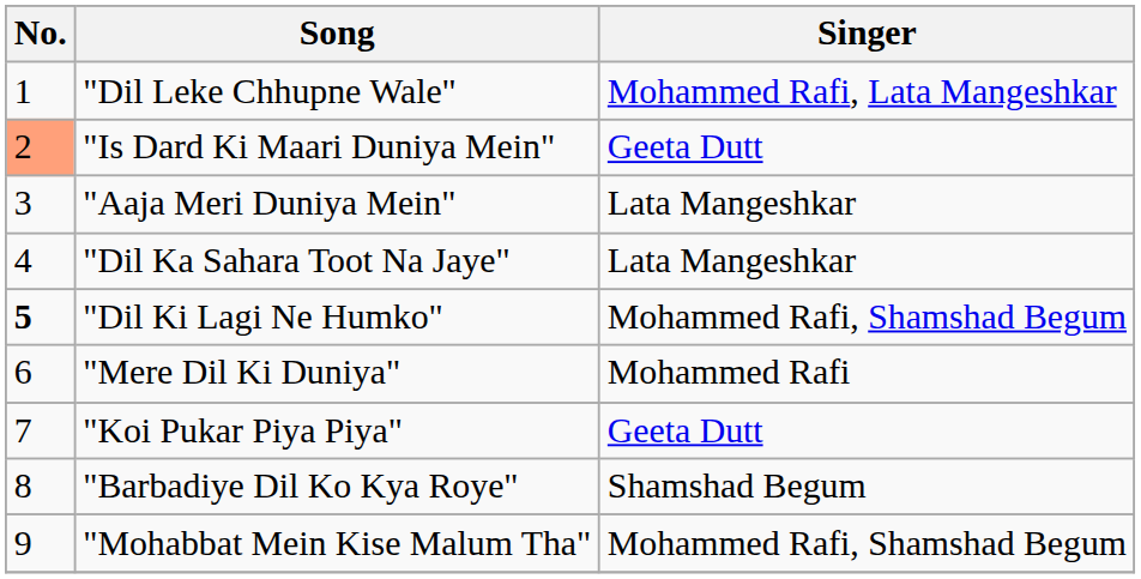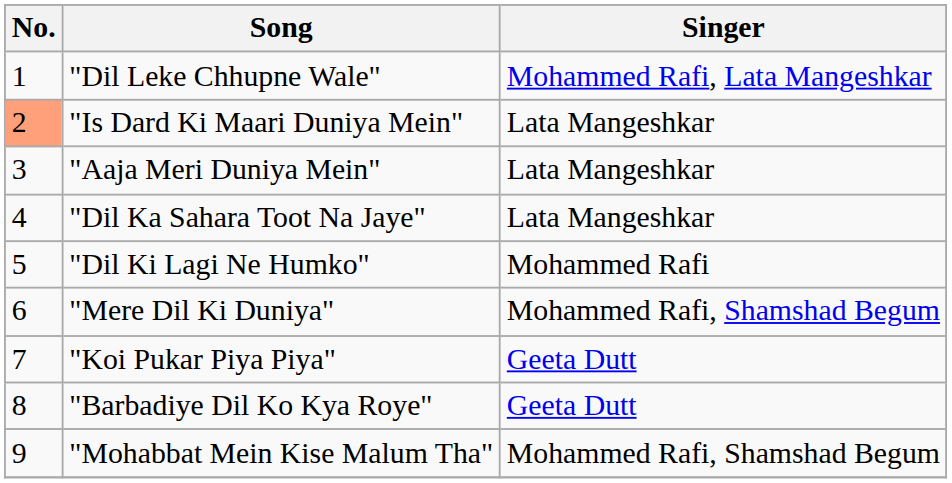"Is Dard Ki Maari Duniya Mein" | Singer: Geeta Dutt -> Lata Mangeshkar
"Dil Ki Lagi Ne Humko" | No.: bold -> normal
"Dil Ki Lagi Ne Humko" | Singer: Mohammed Rafi, Shamshad Begum -> Mohammed Rafi
"Mere Dil Ki Duniya" | Singer: Mohammed Rafi -> Mohammed Rafi, Shamshad Begum
"Barbadiye Dil Ko Kya Roye" | Singer: Shamshad Begum -> Geeta Dutt
